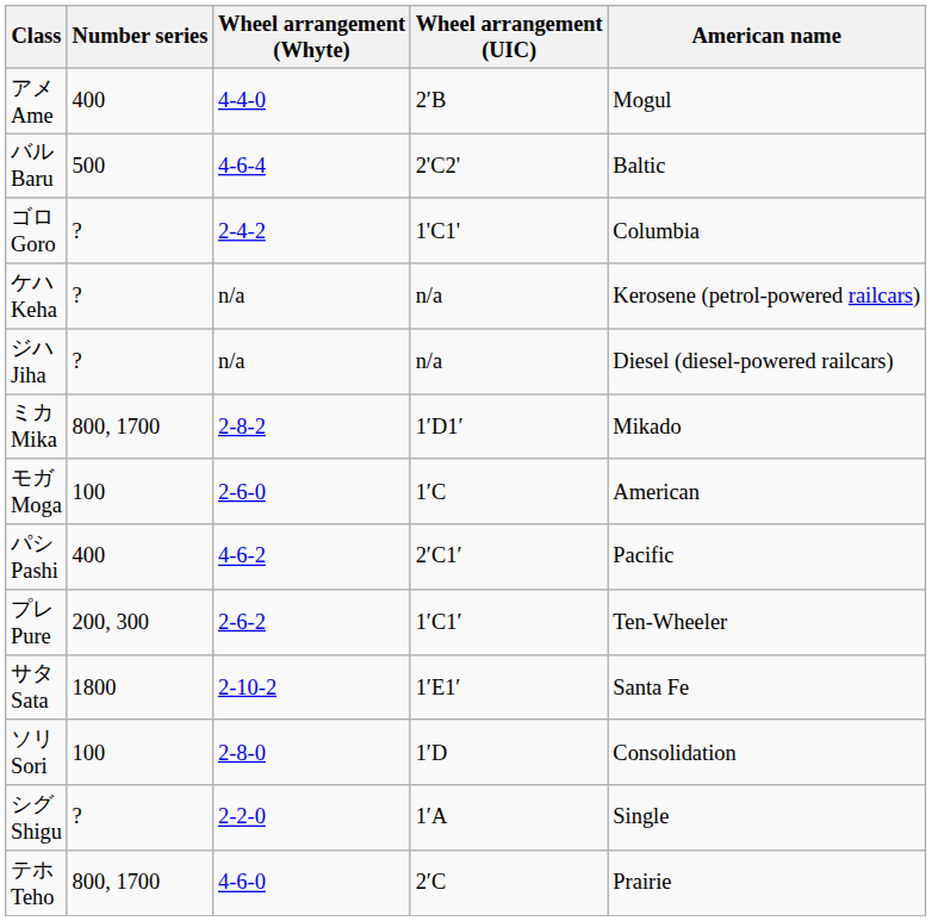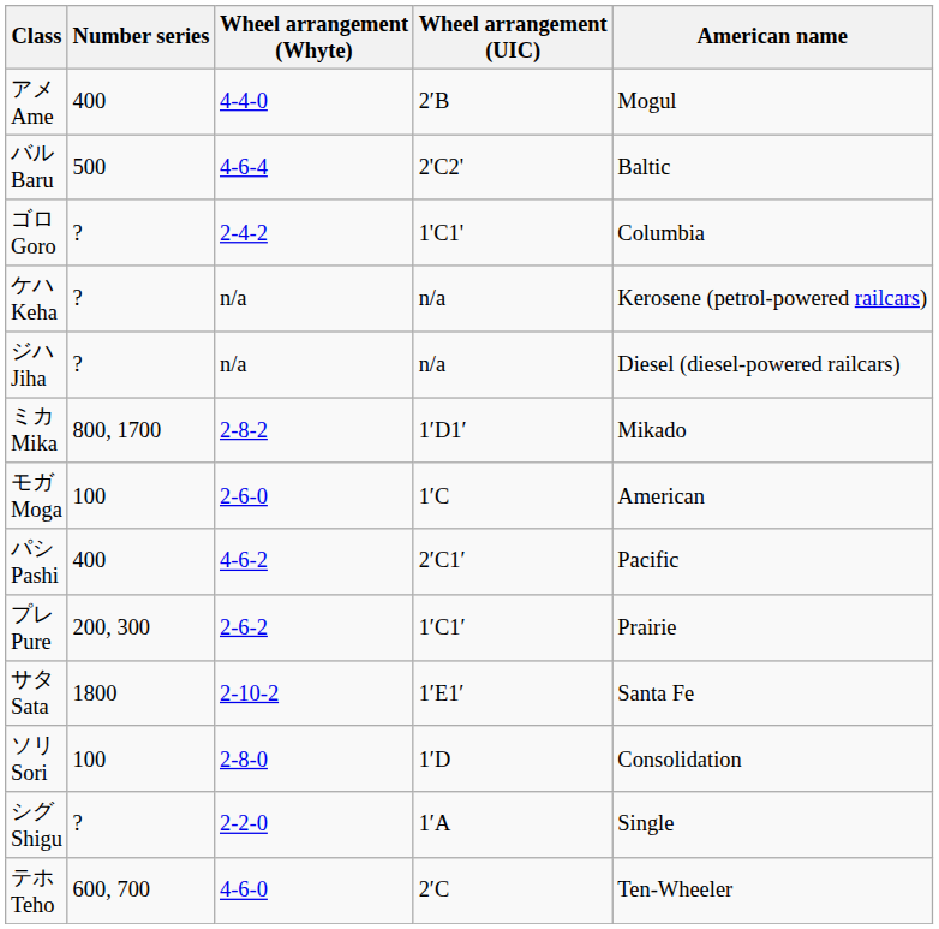プレ Pure | American name: Ten-Wheeler -> Prairie
テホ Teho | Number series: 800, 1700 -> 600, 700
テホ Teho | American name: Prairie -> Ten-Wheeler
